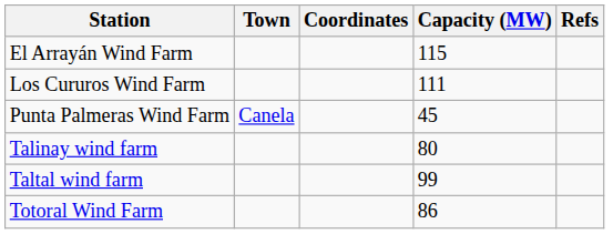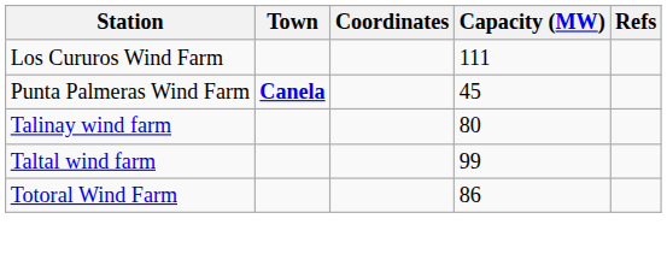- row: El Arrayán Wind Farm | 115
Punta Palmeras Wind Farm | Town: normal -> bold
